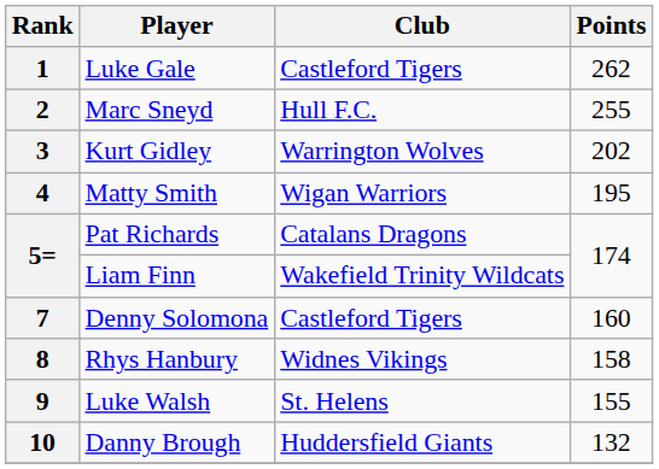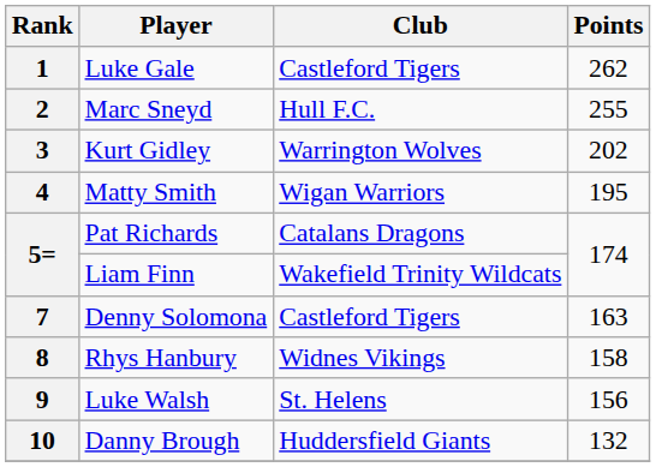7 | Points: 160 -> 163
9 | Points: 155 -> 156
